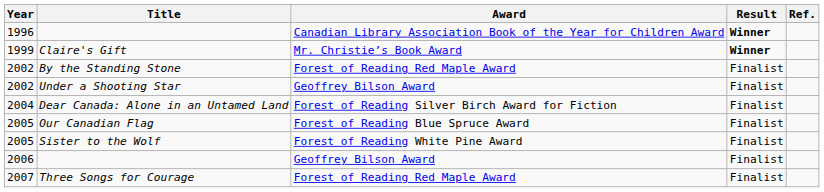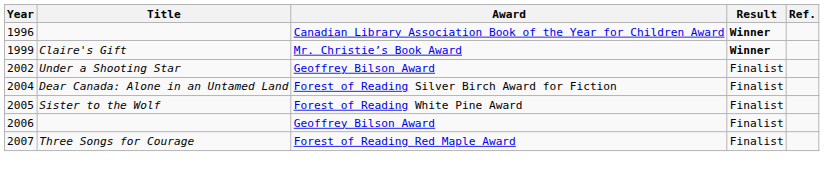- row: 2002 | By the Standing Stone | Forest of Reading Red Maple Award | Finalist
- row: 2005 | Our Canadian Flag | Forest of Reading Blue Spruce Award | Finalist
